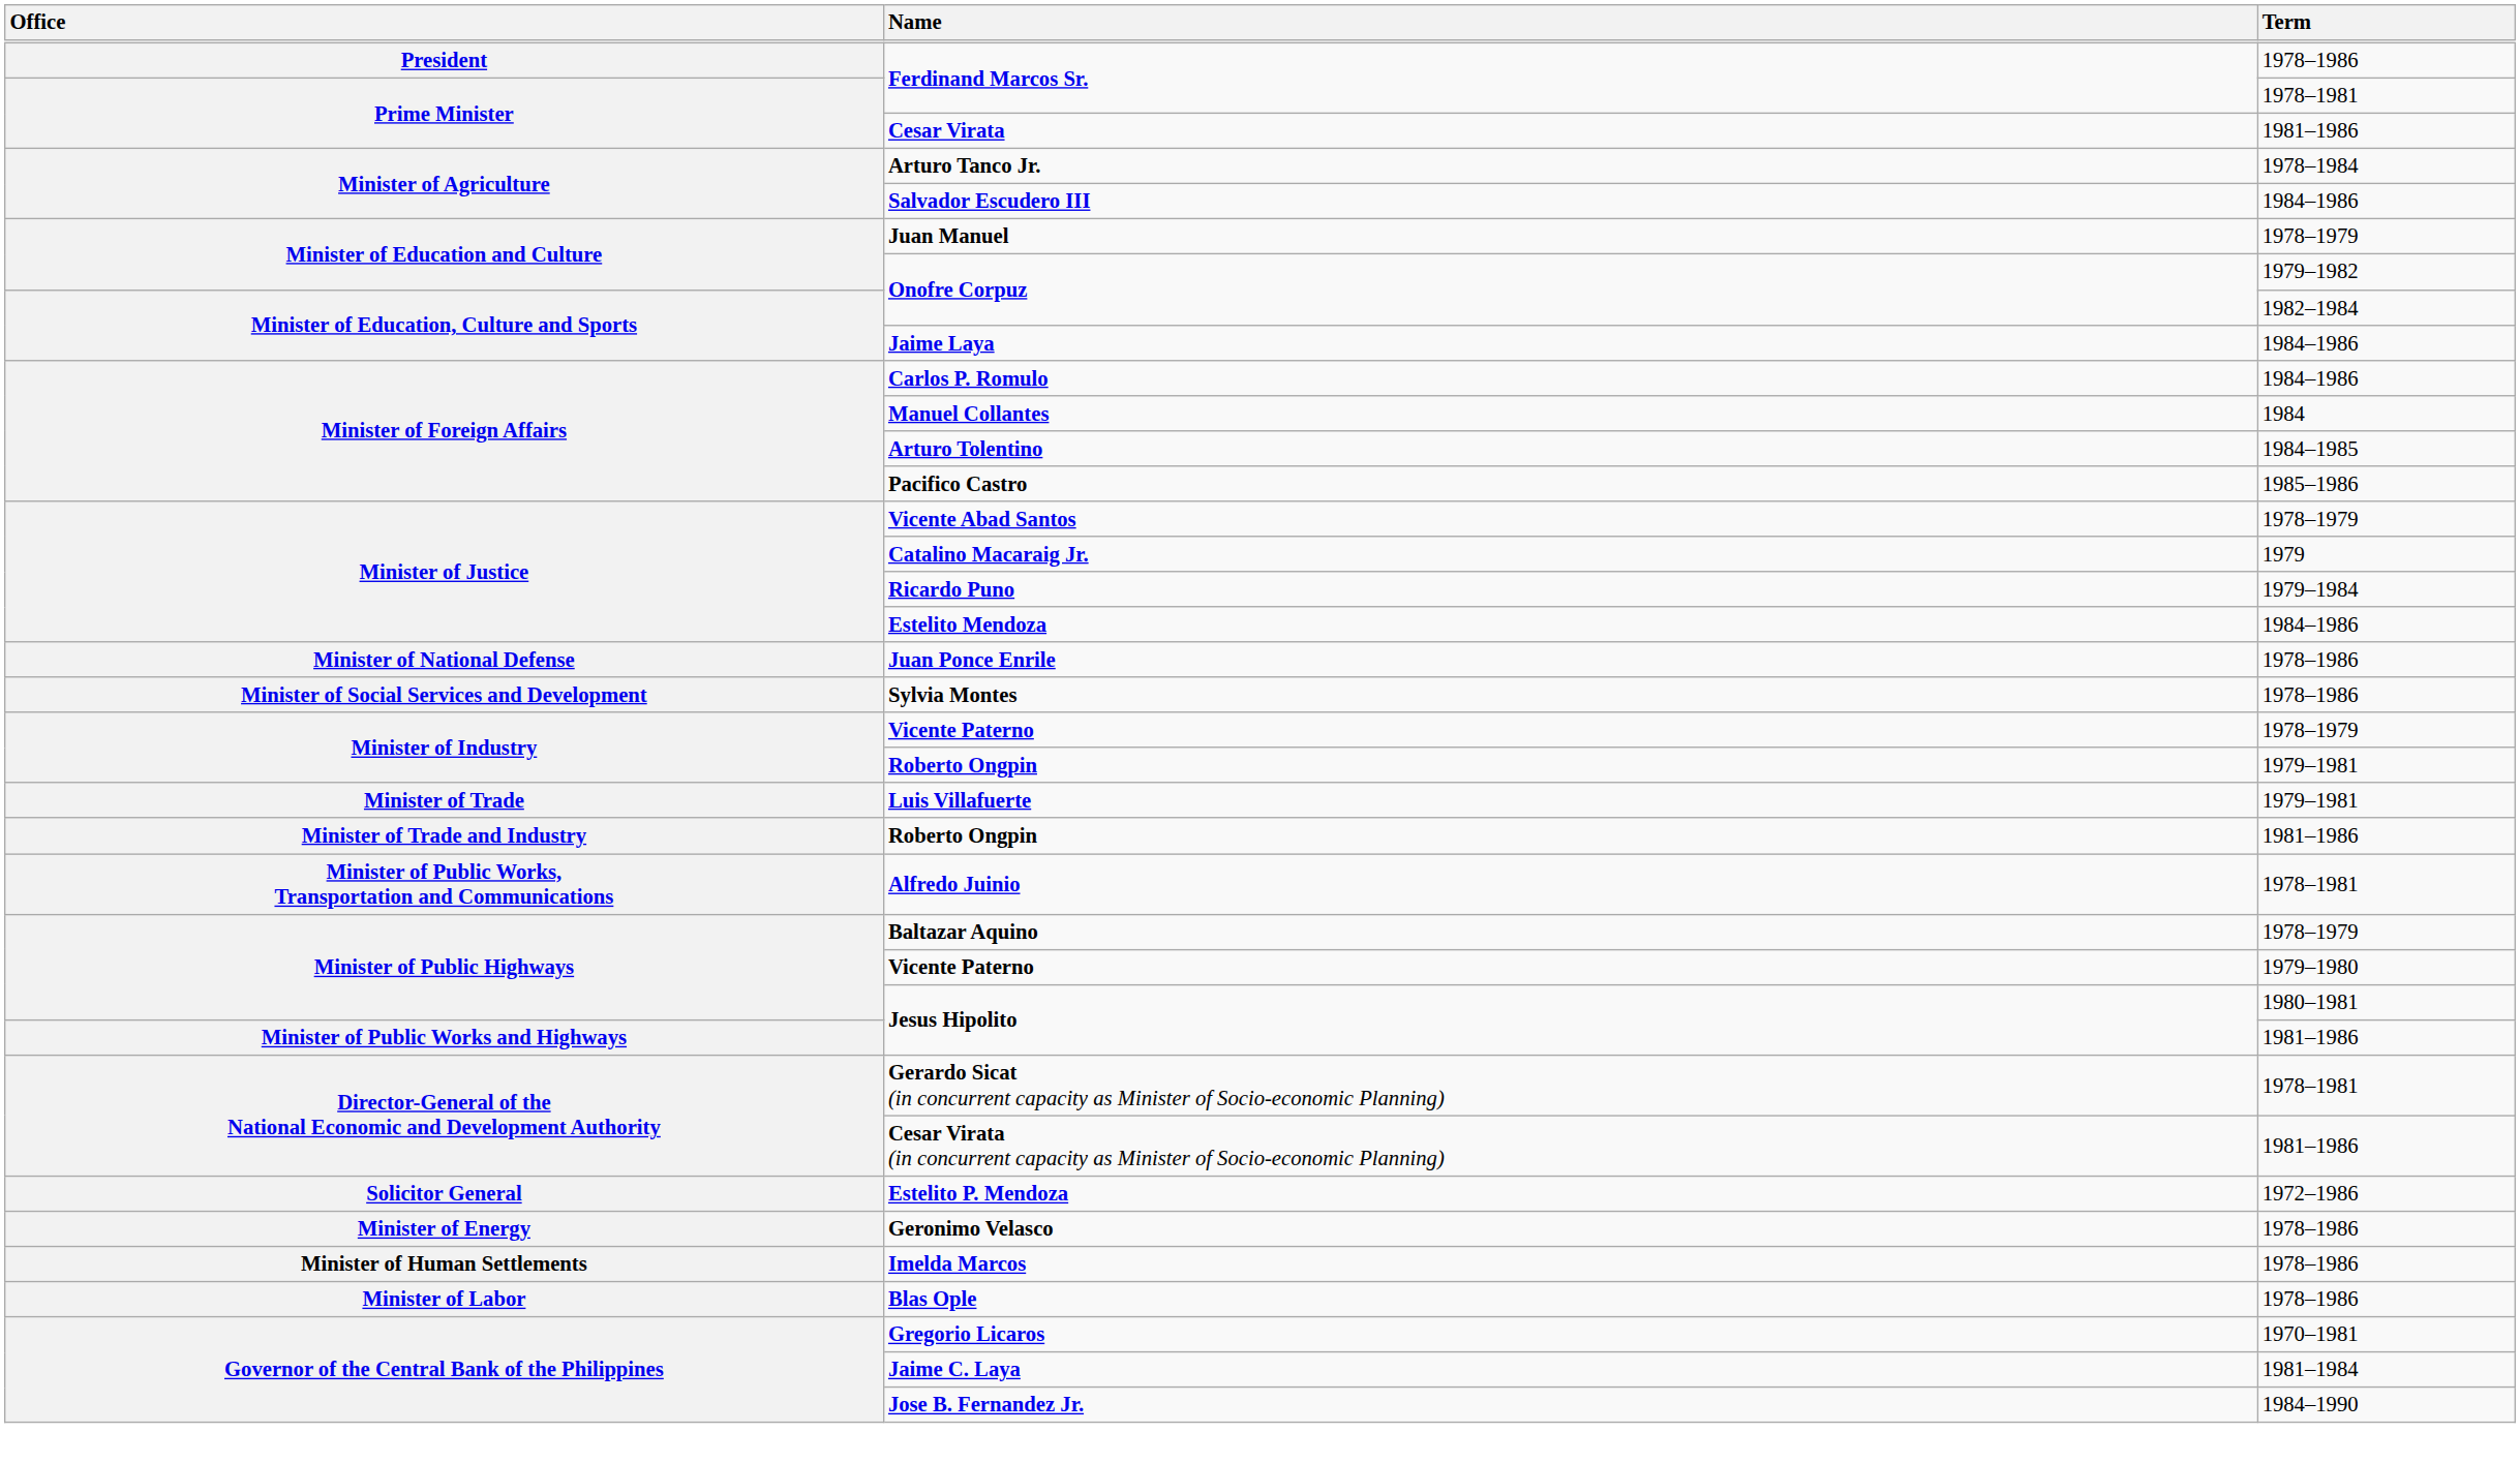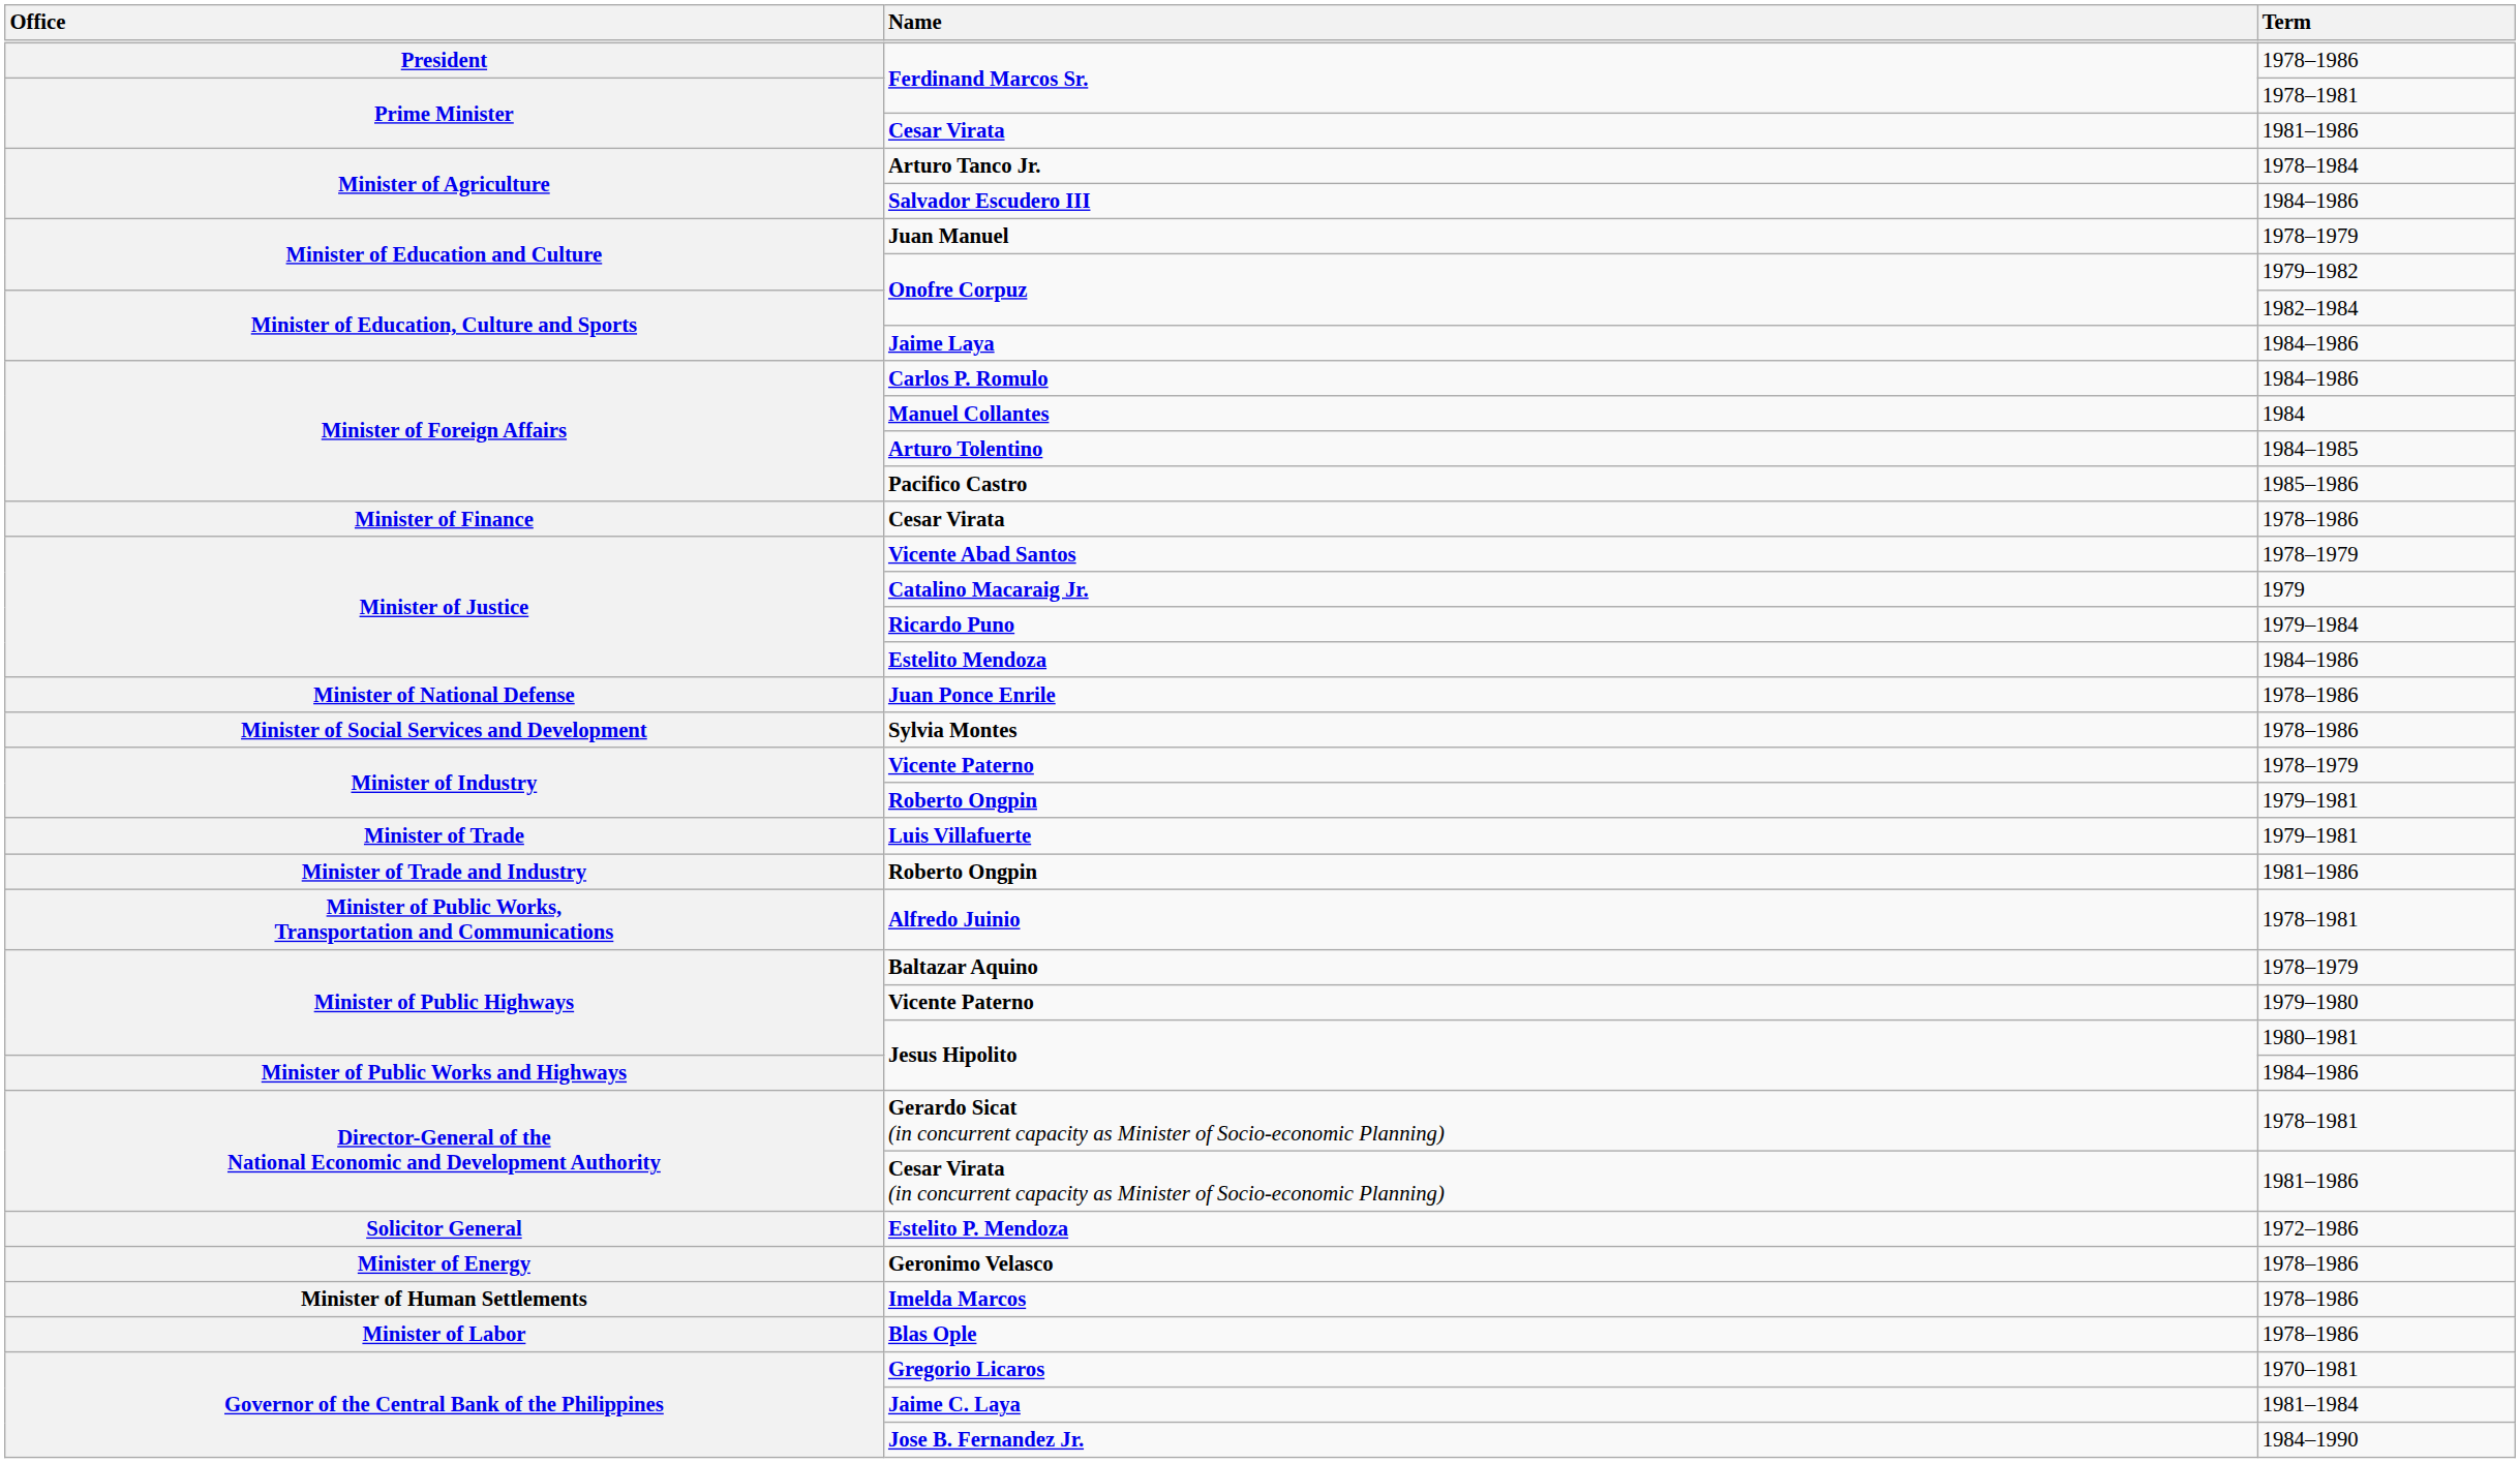+ row: Minister of Finance | Cesar Virata | 1978–1986
Minister of Public Works and Highways / Jesus Hipolito | Term: 1981–1986 -> 1984–1986
